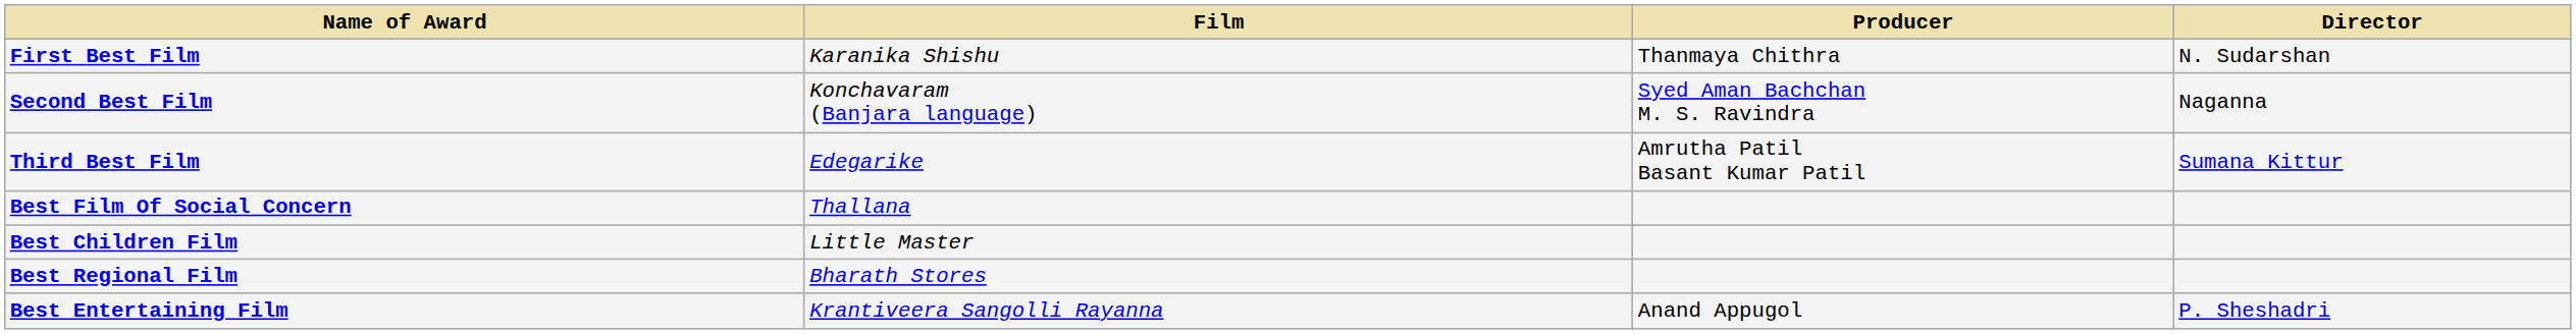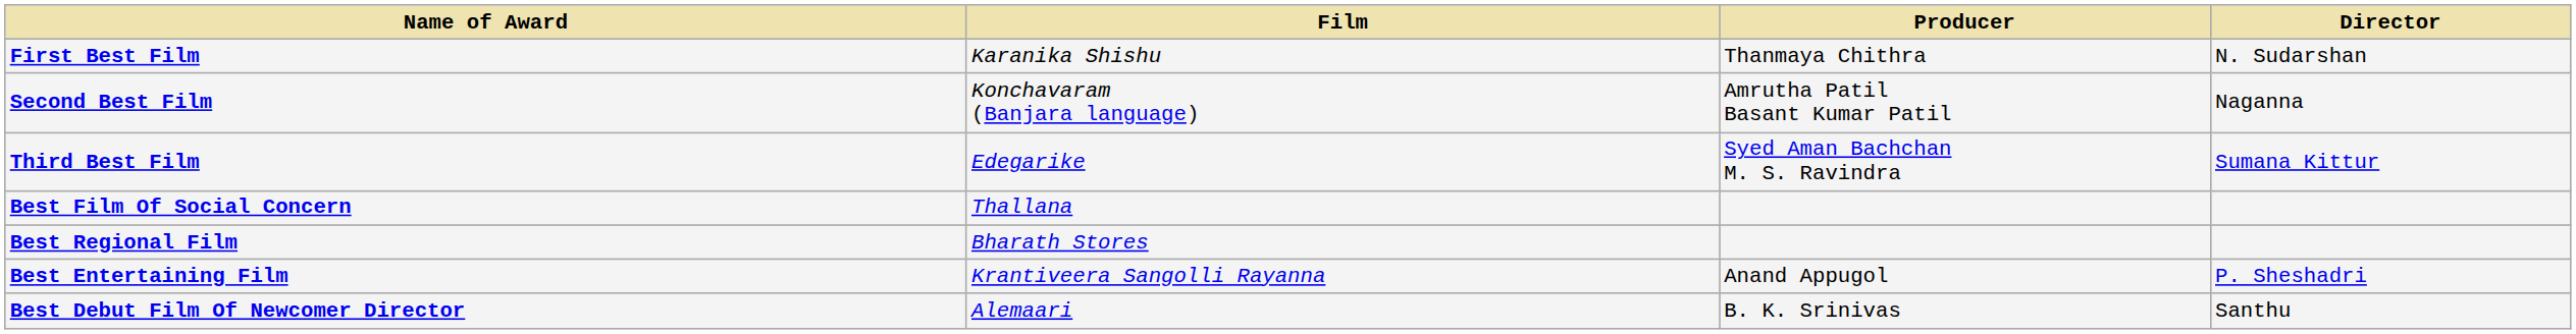Second Best Film | Producer: Syed Aman Bachchan M. S. Ravindra -> Amrutha Patil Basant Kumar Patil
Third Best Film | Producer: Amrutha Patil Basant Kumar Patil -> Syed Aman Bachchan M. S. Ravindra
- row: Best Children Film | Little Master
+ row: Best Debut Film Of Newcomer Director | Alemaari | B. K. Srinivas | Santhu
